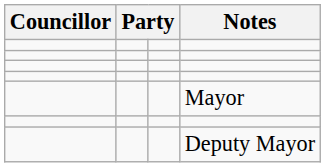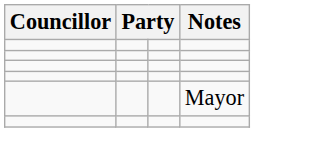- row: Deputy Mayor
